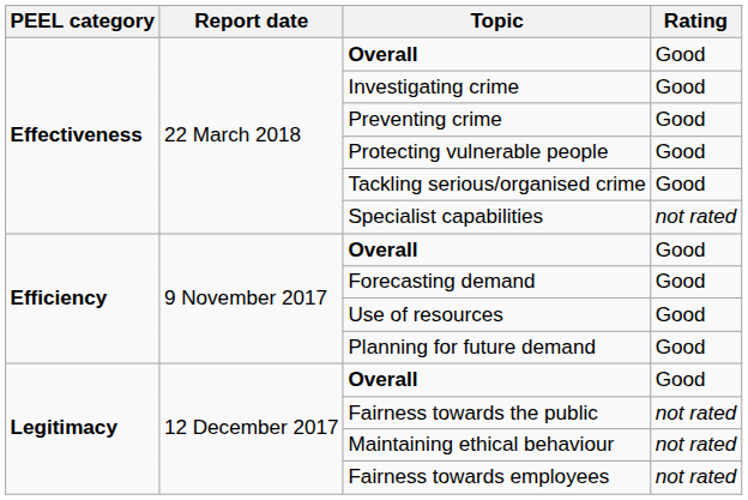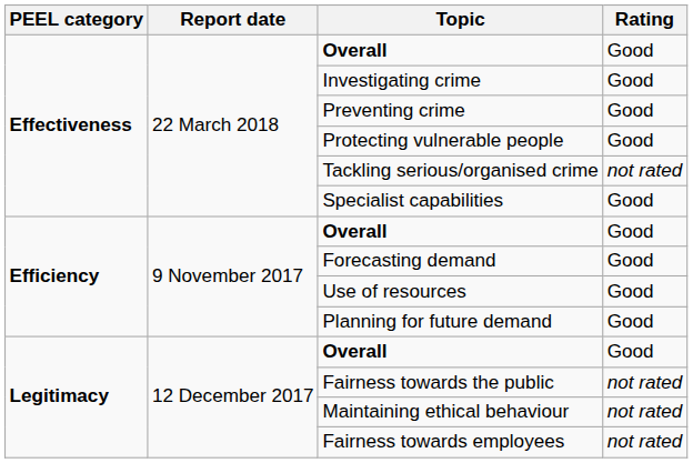Tackling serious/organised crime | Rating: Good -> not rated
Specialist capabilities | Rating: not rated -> Good
